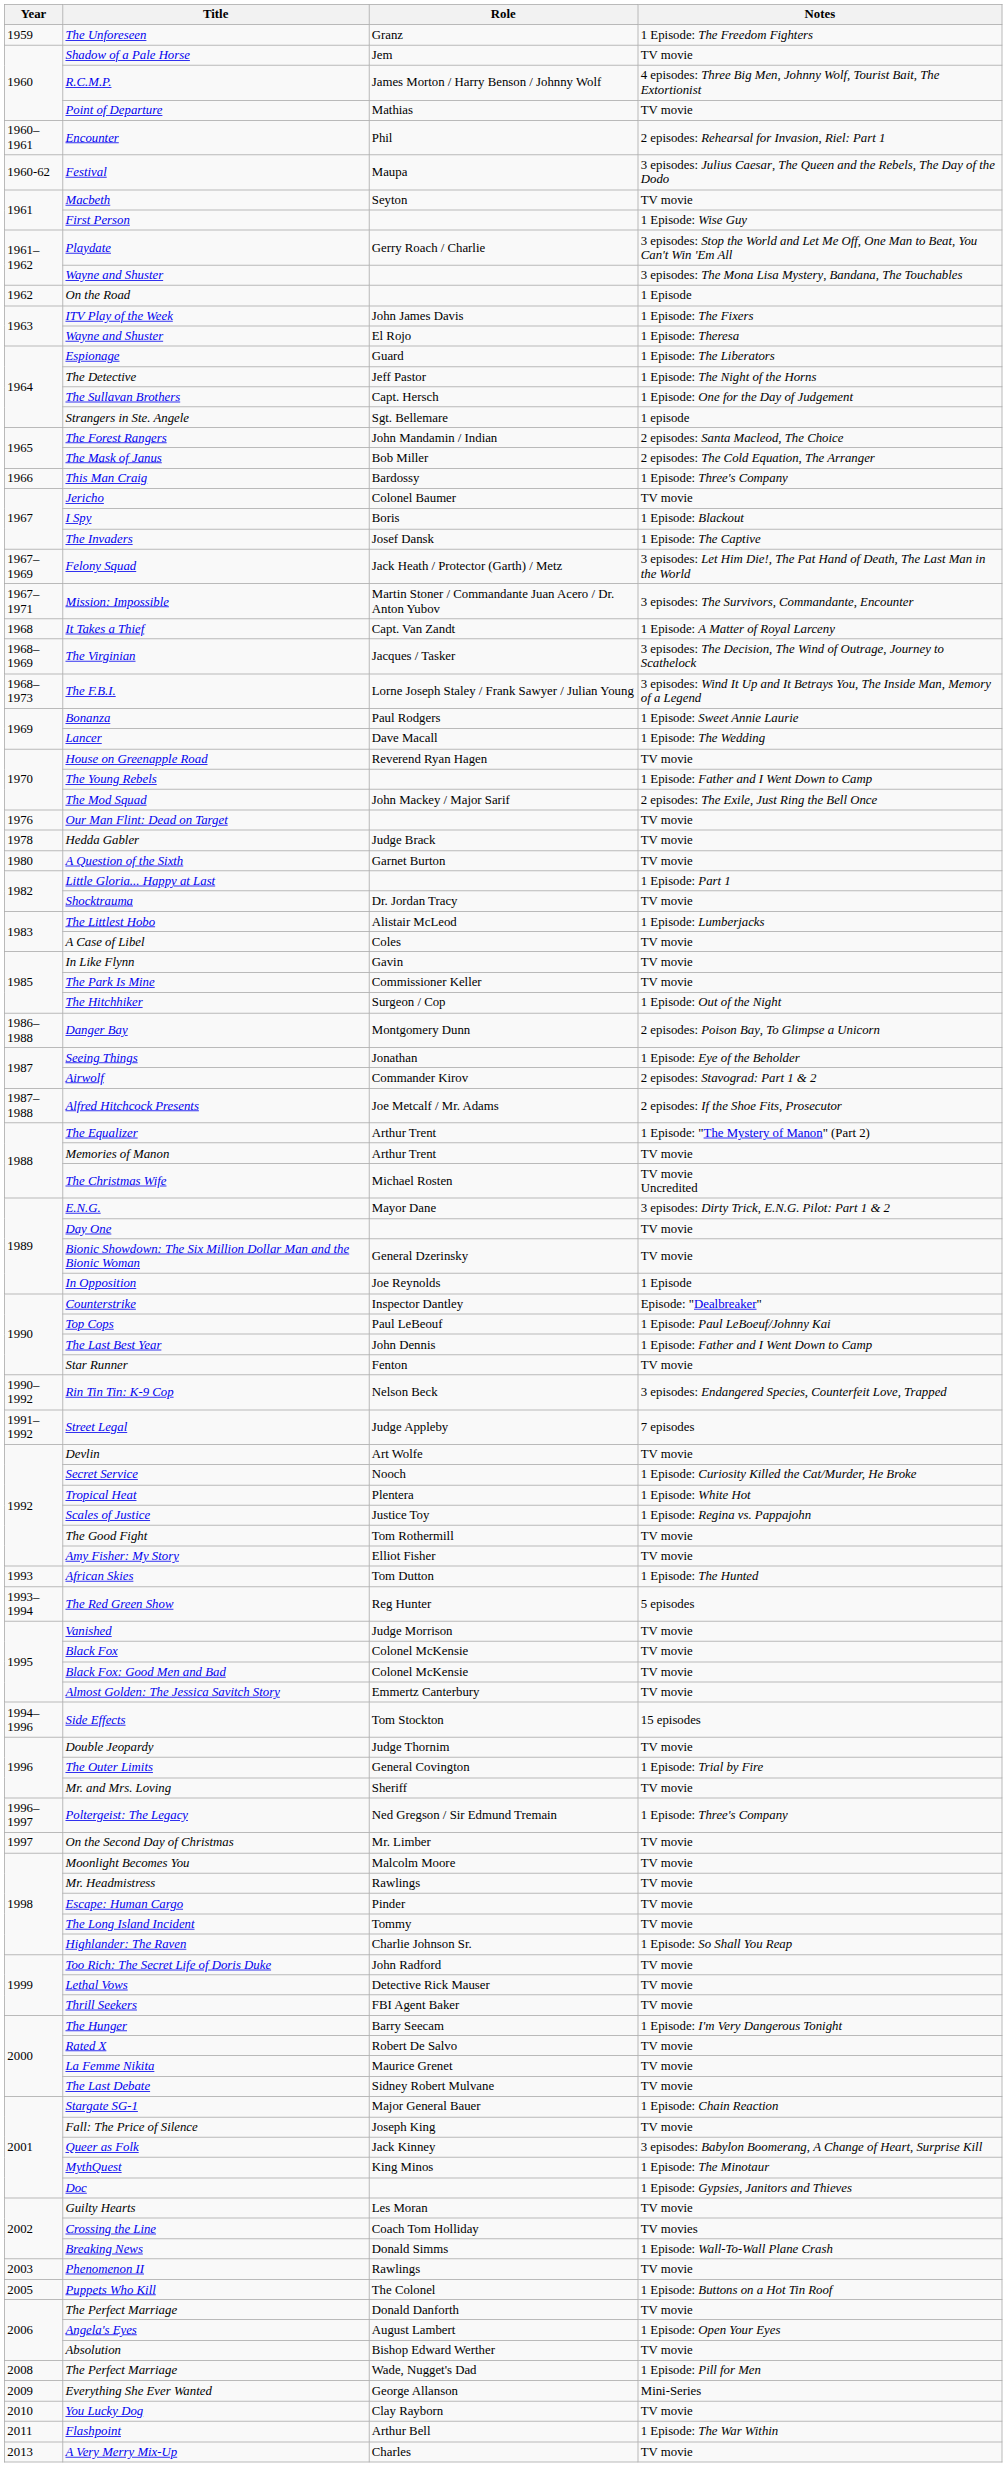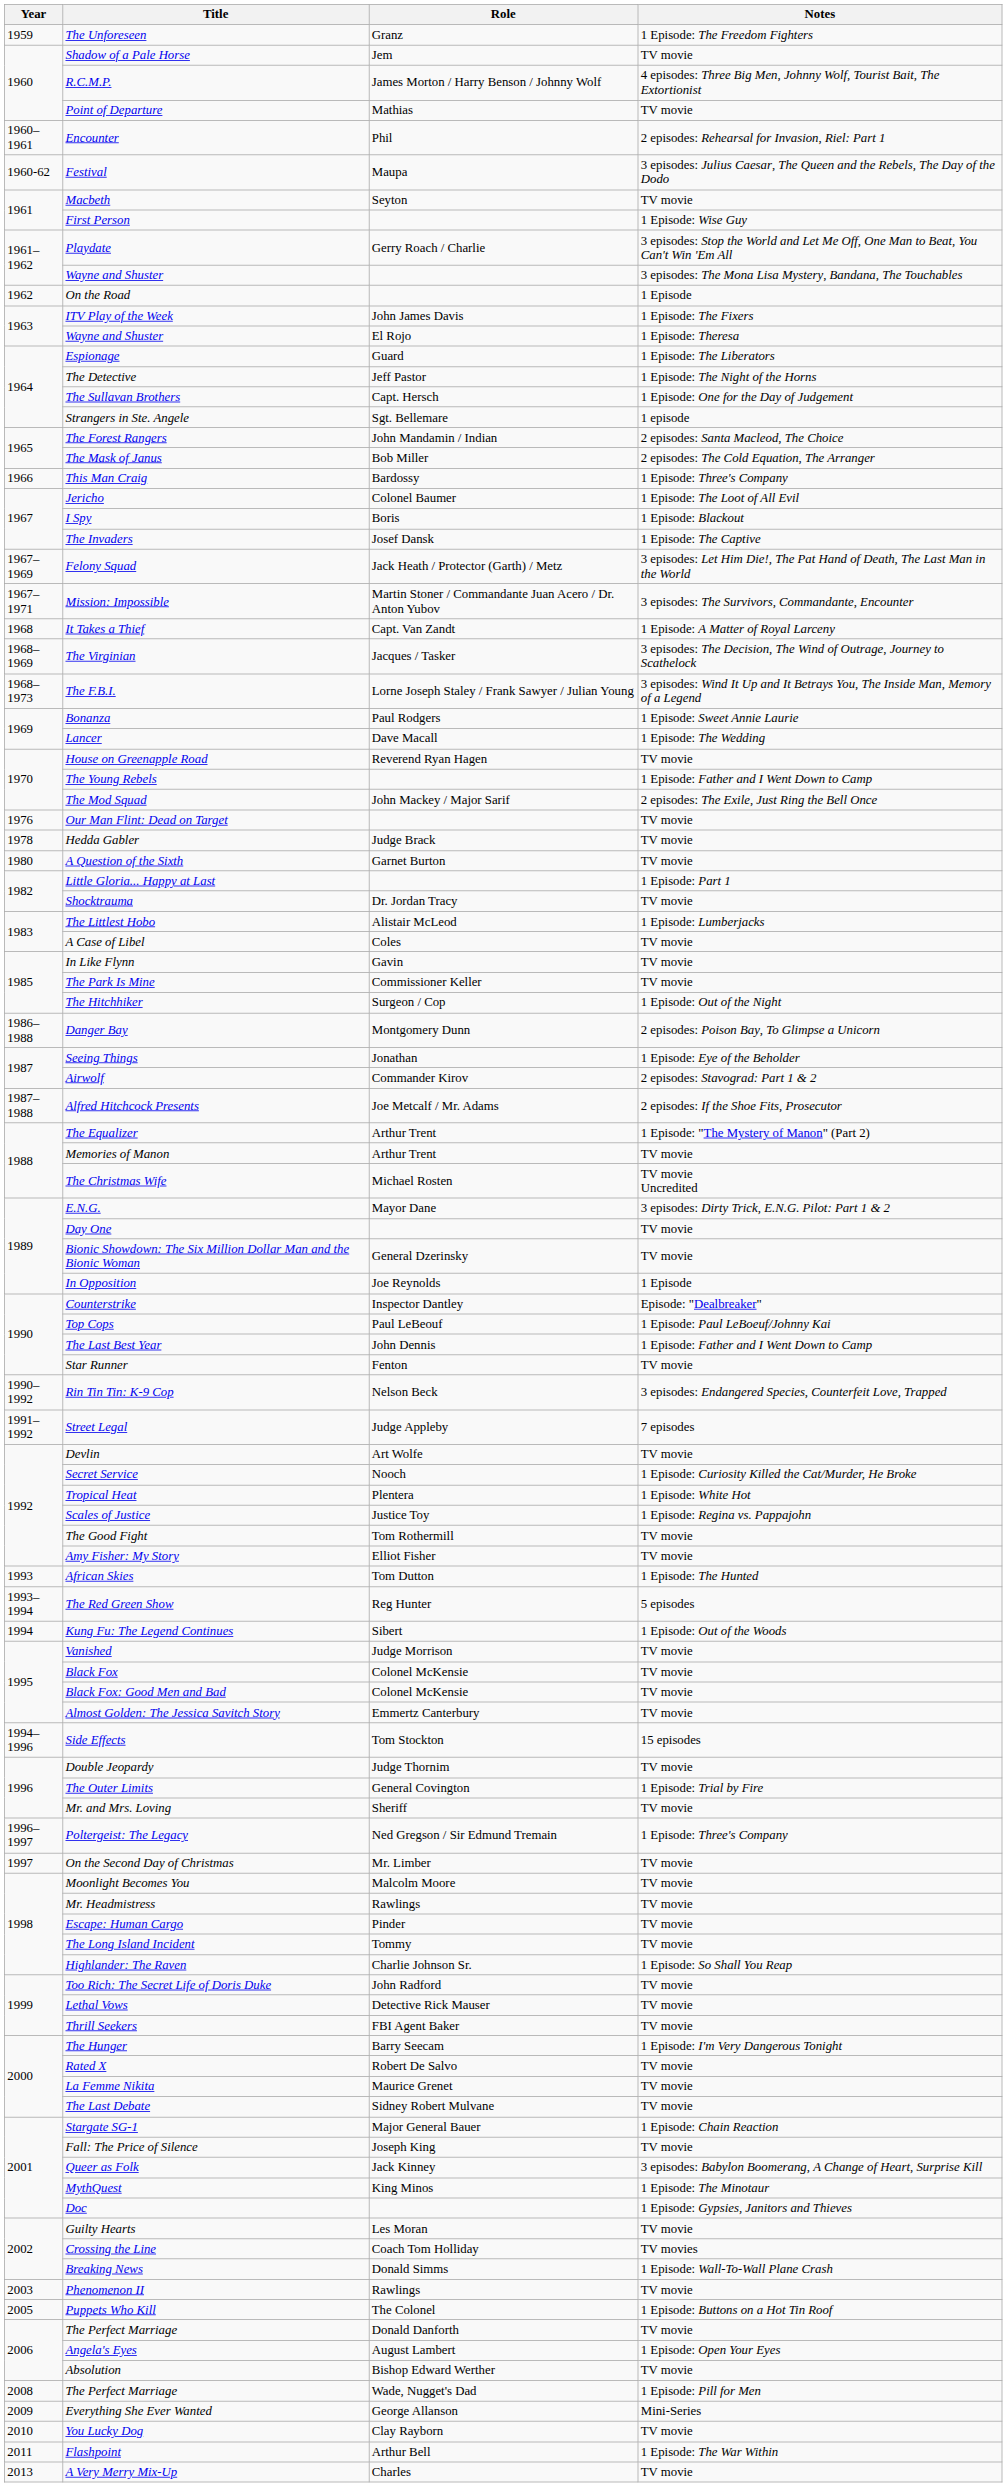Jericho | Notes: TV movie -> 1 Episode: The Loot of All Evil
+ row: 1994 | Kung Fu: The Legend Continues | Sibert | 1 Episode: Out of the Woods
